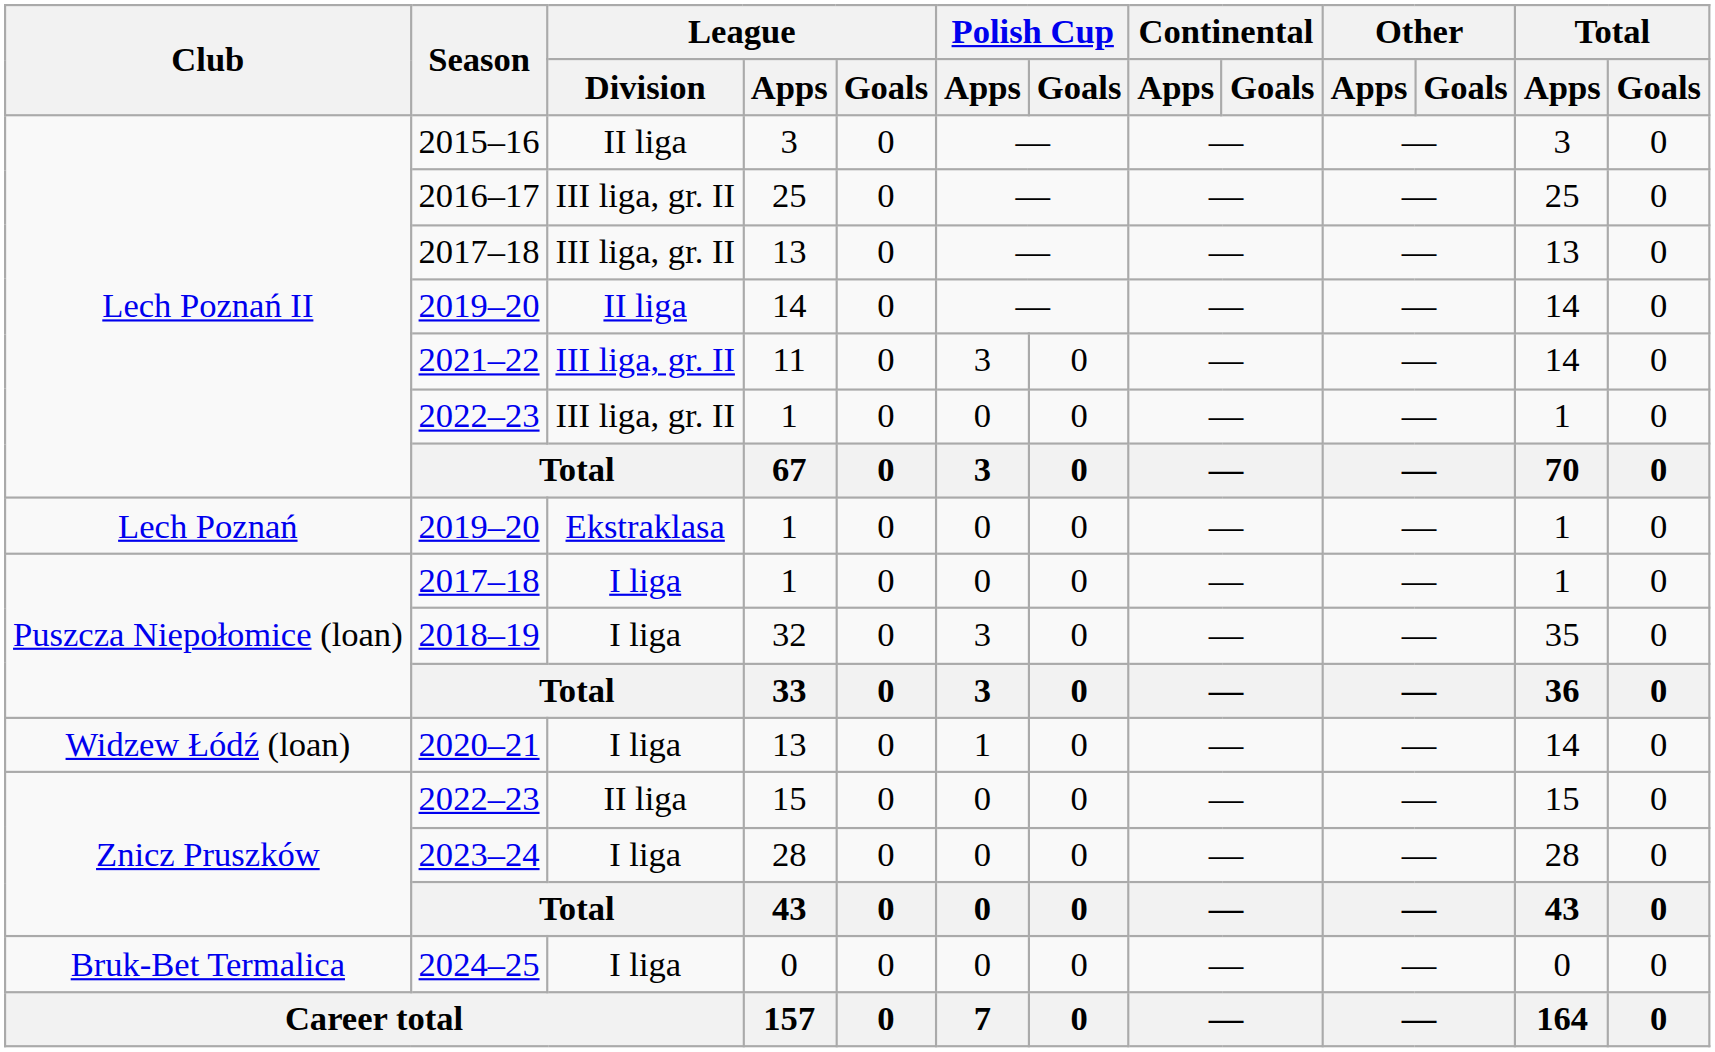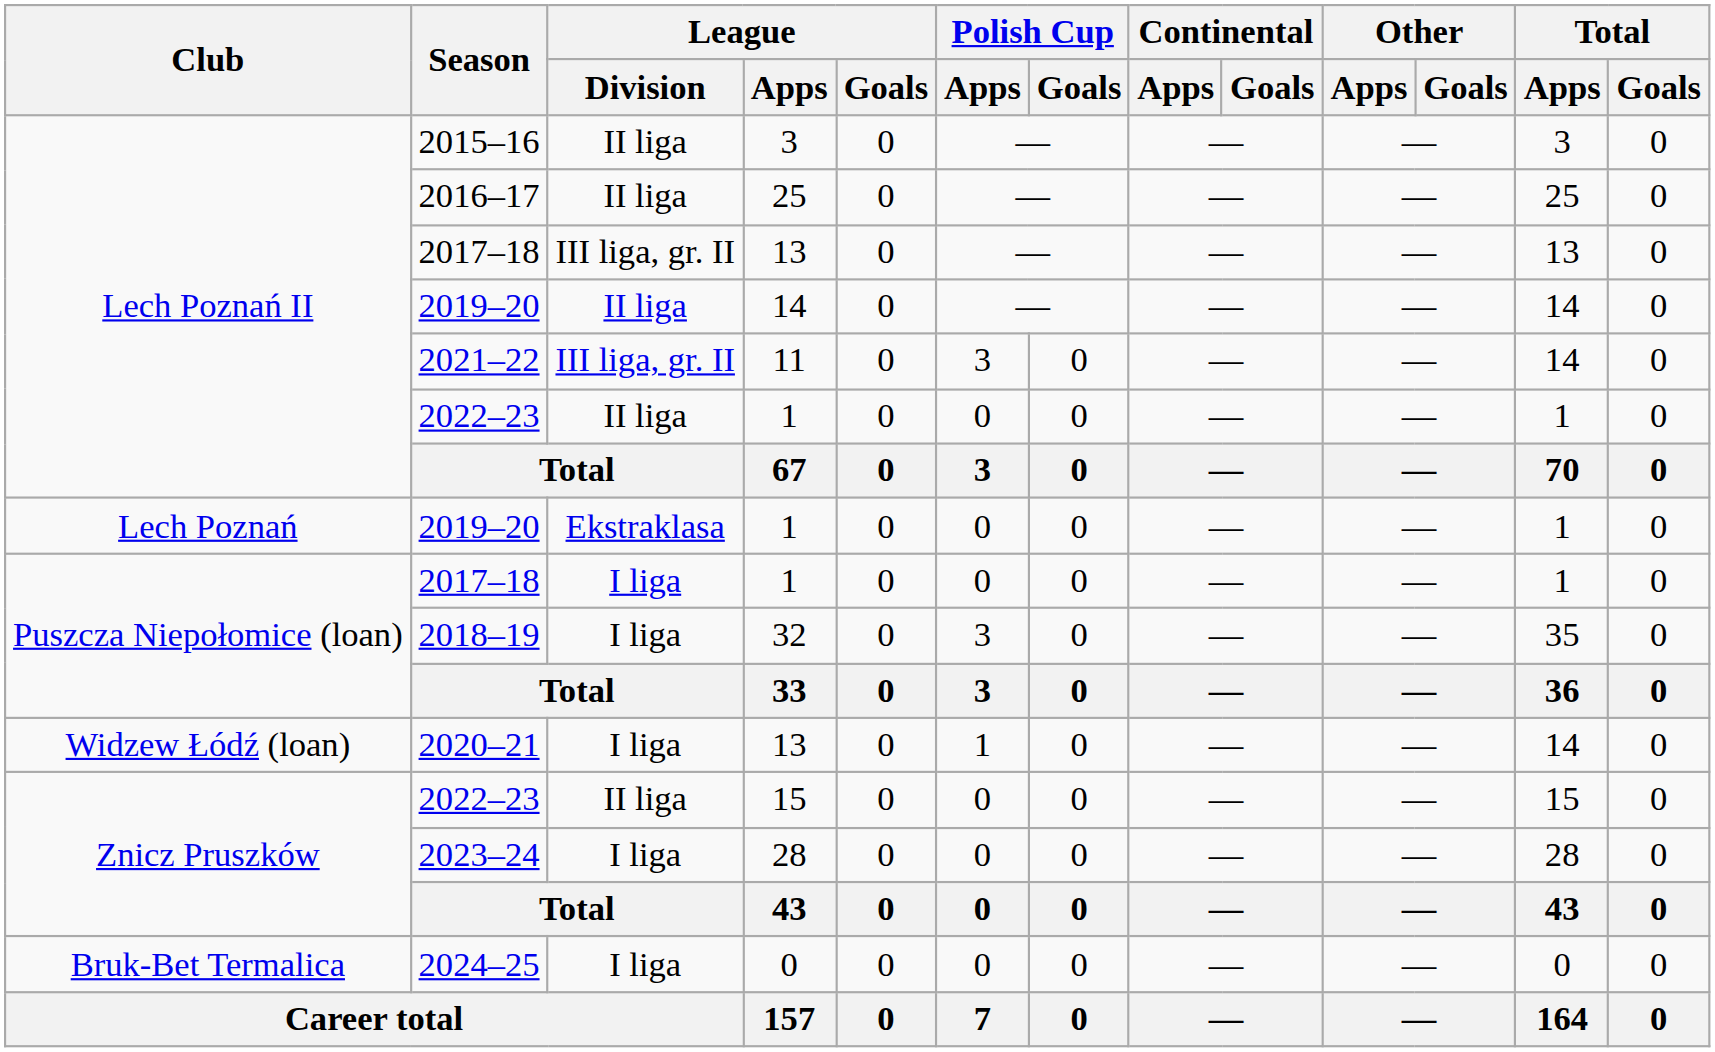2016–17 | League / Division: III liga, gr. II -> II liga
2022–23 / 1 | League / Division: III liga, gr. II -> II liga
